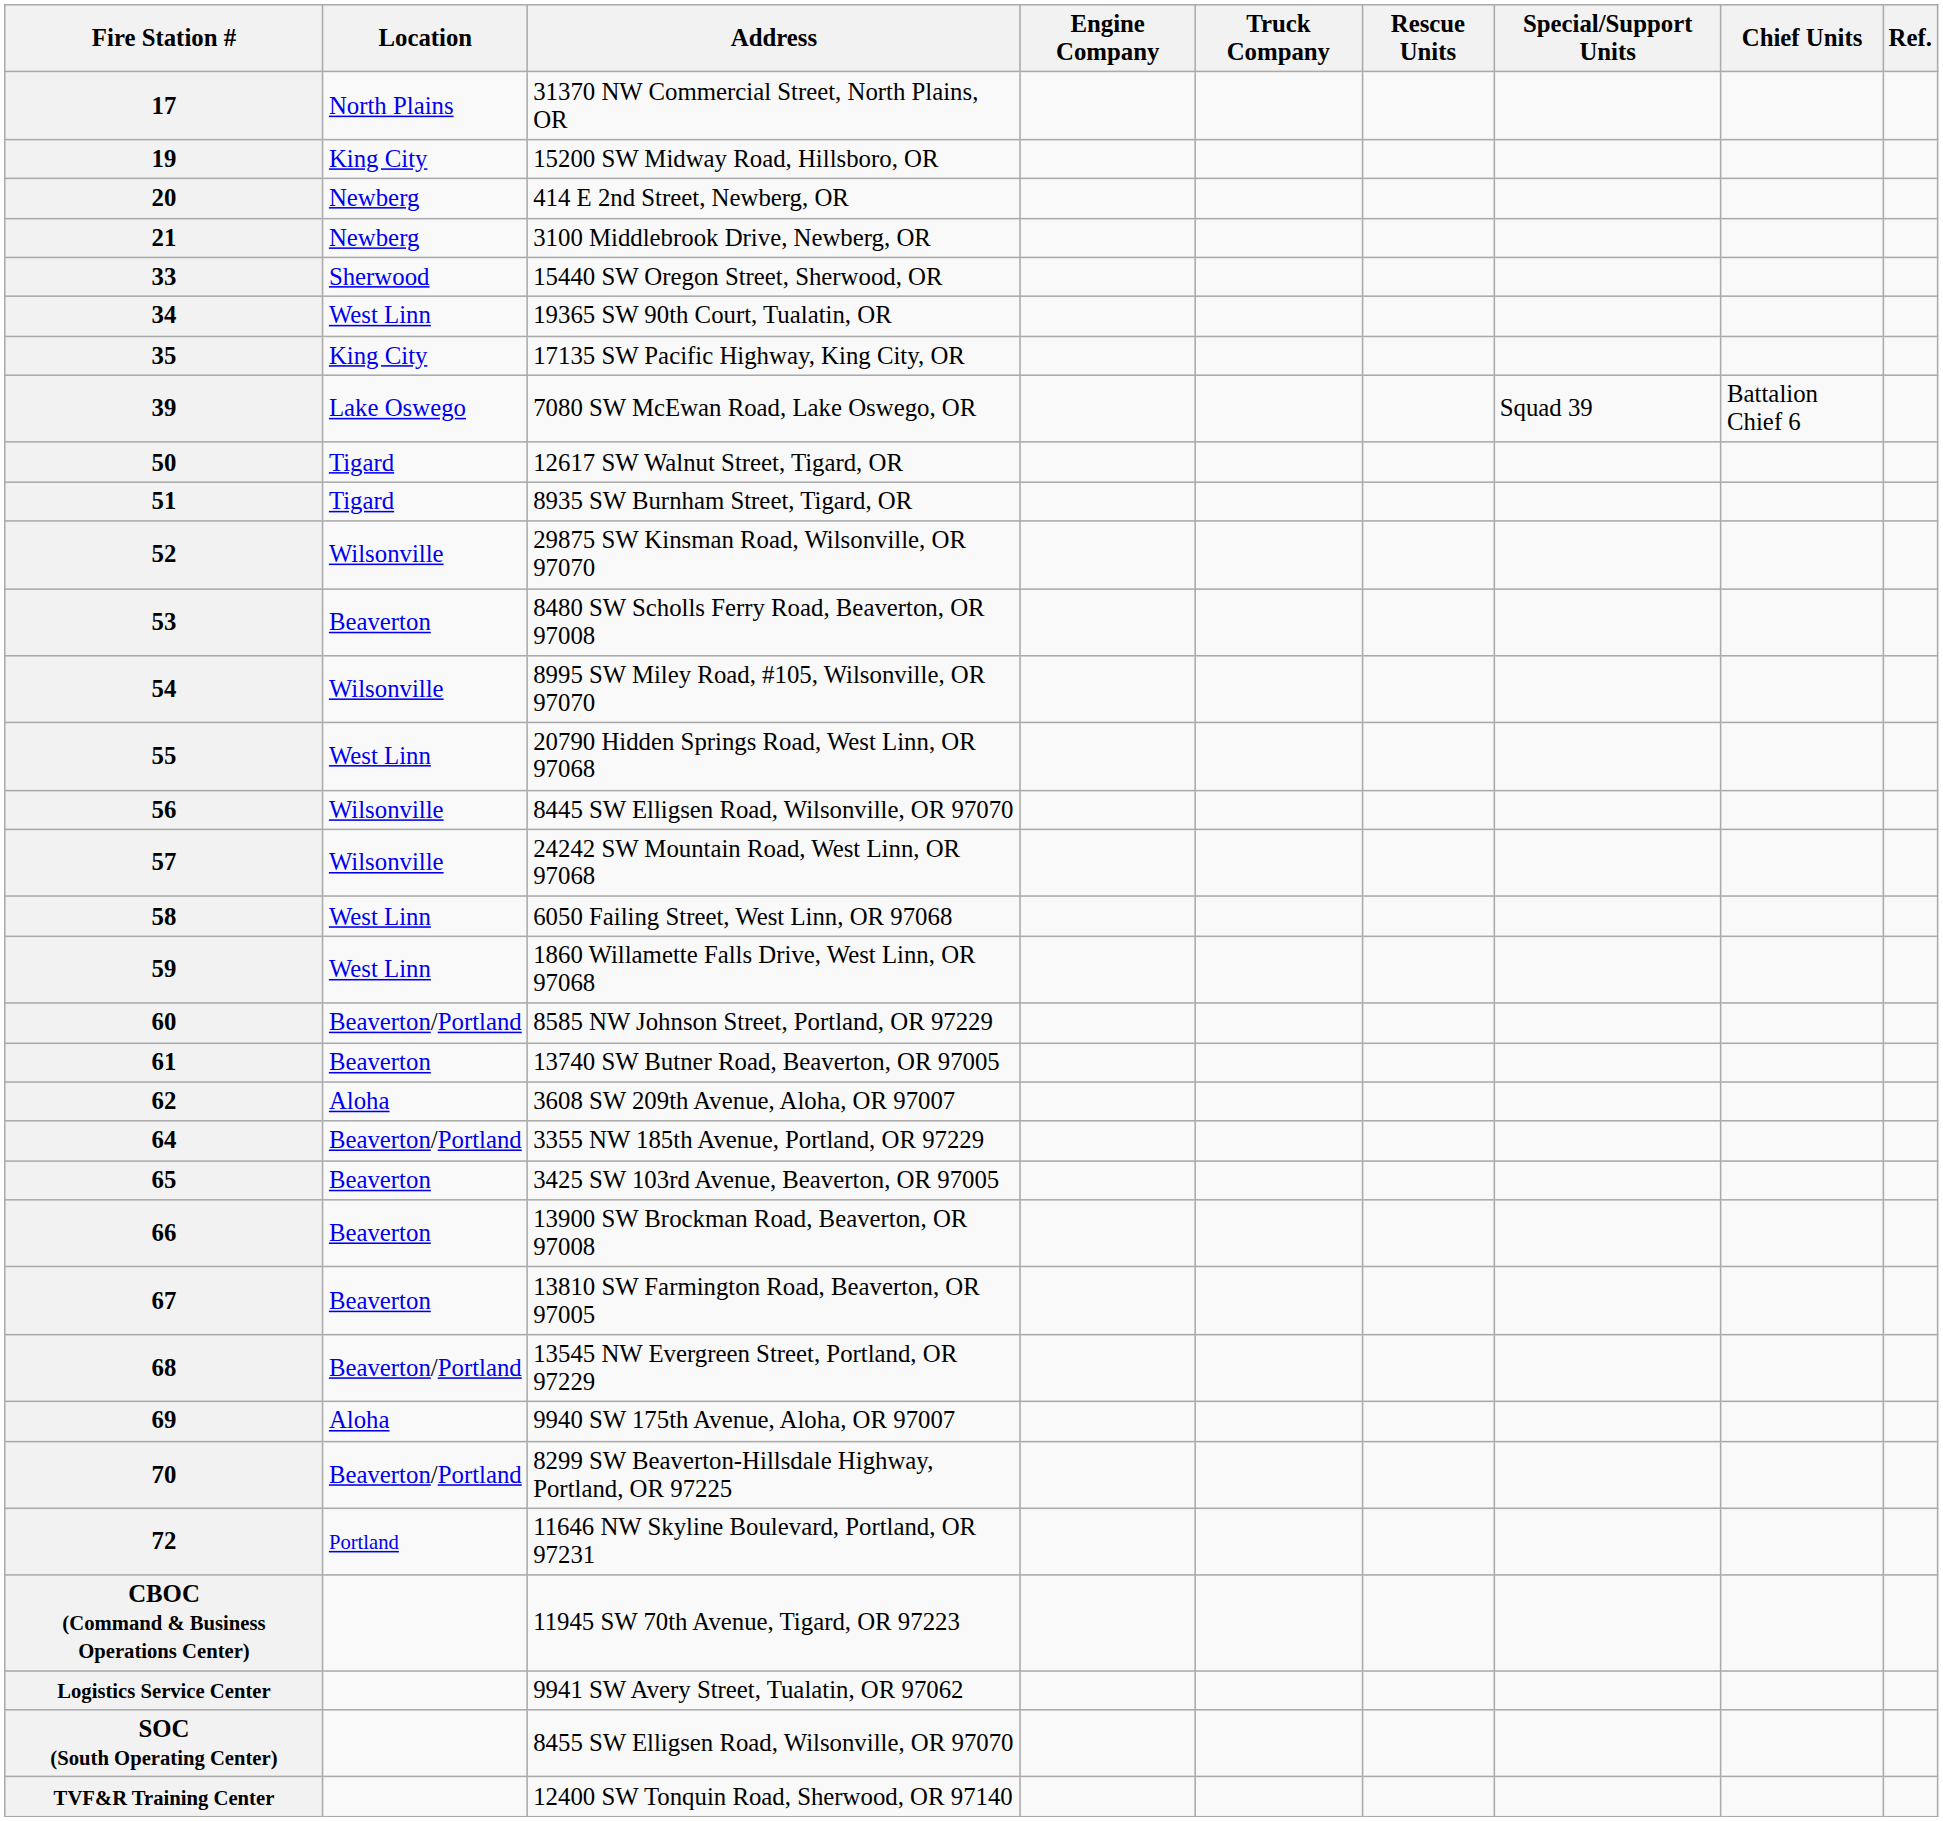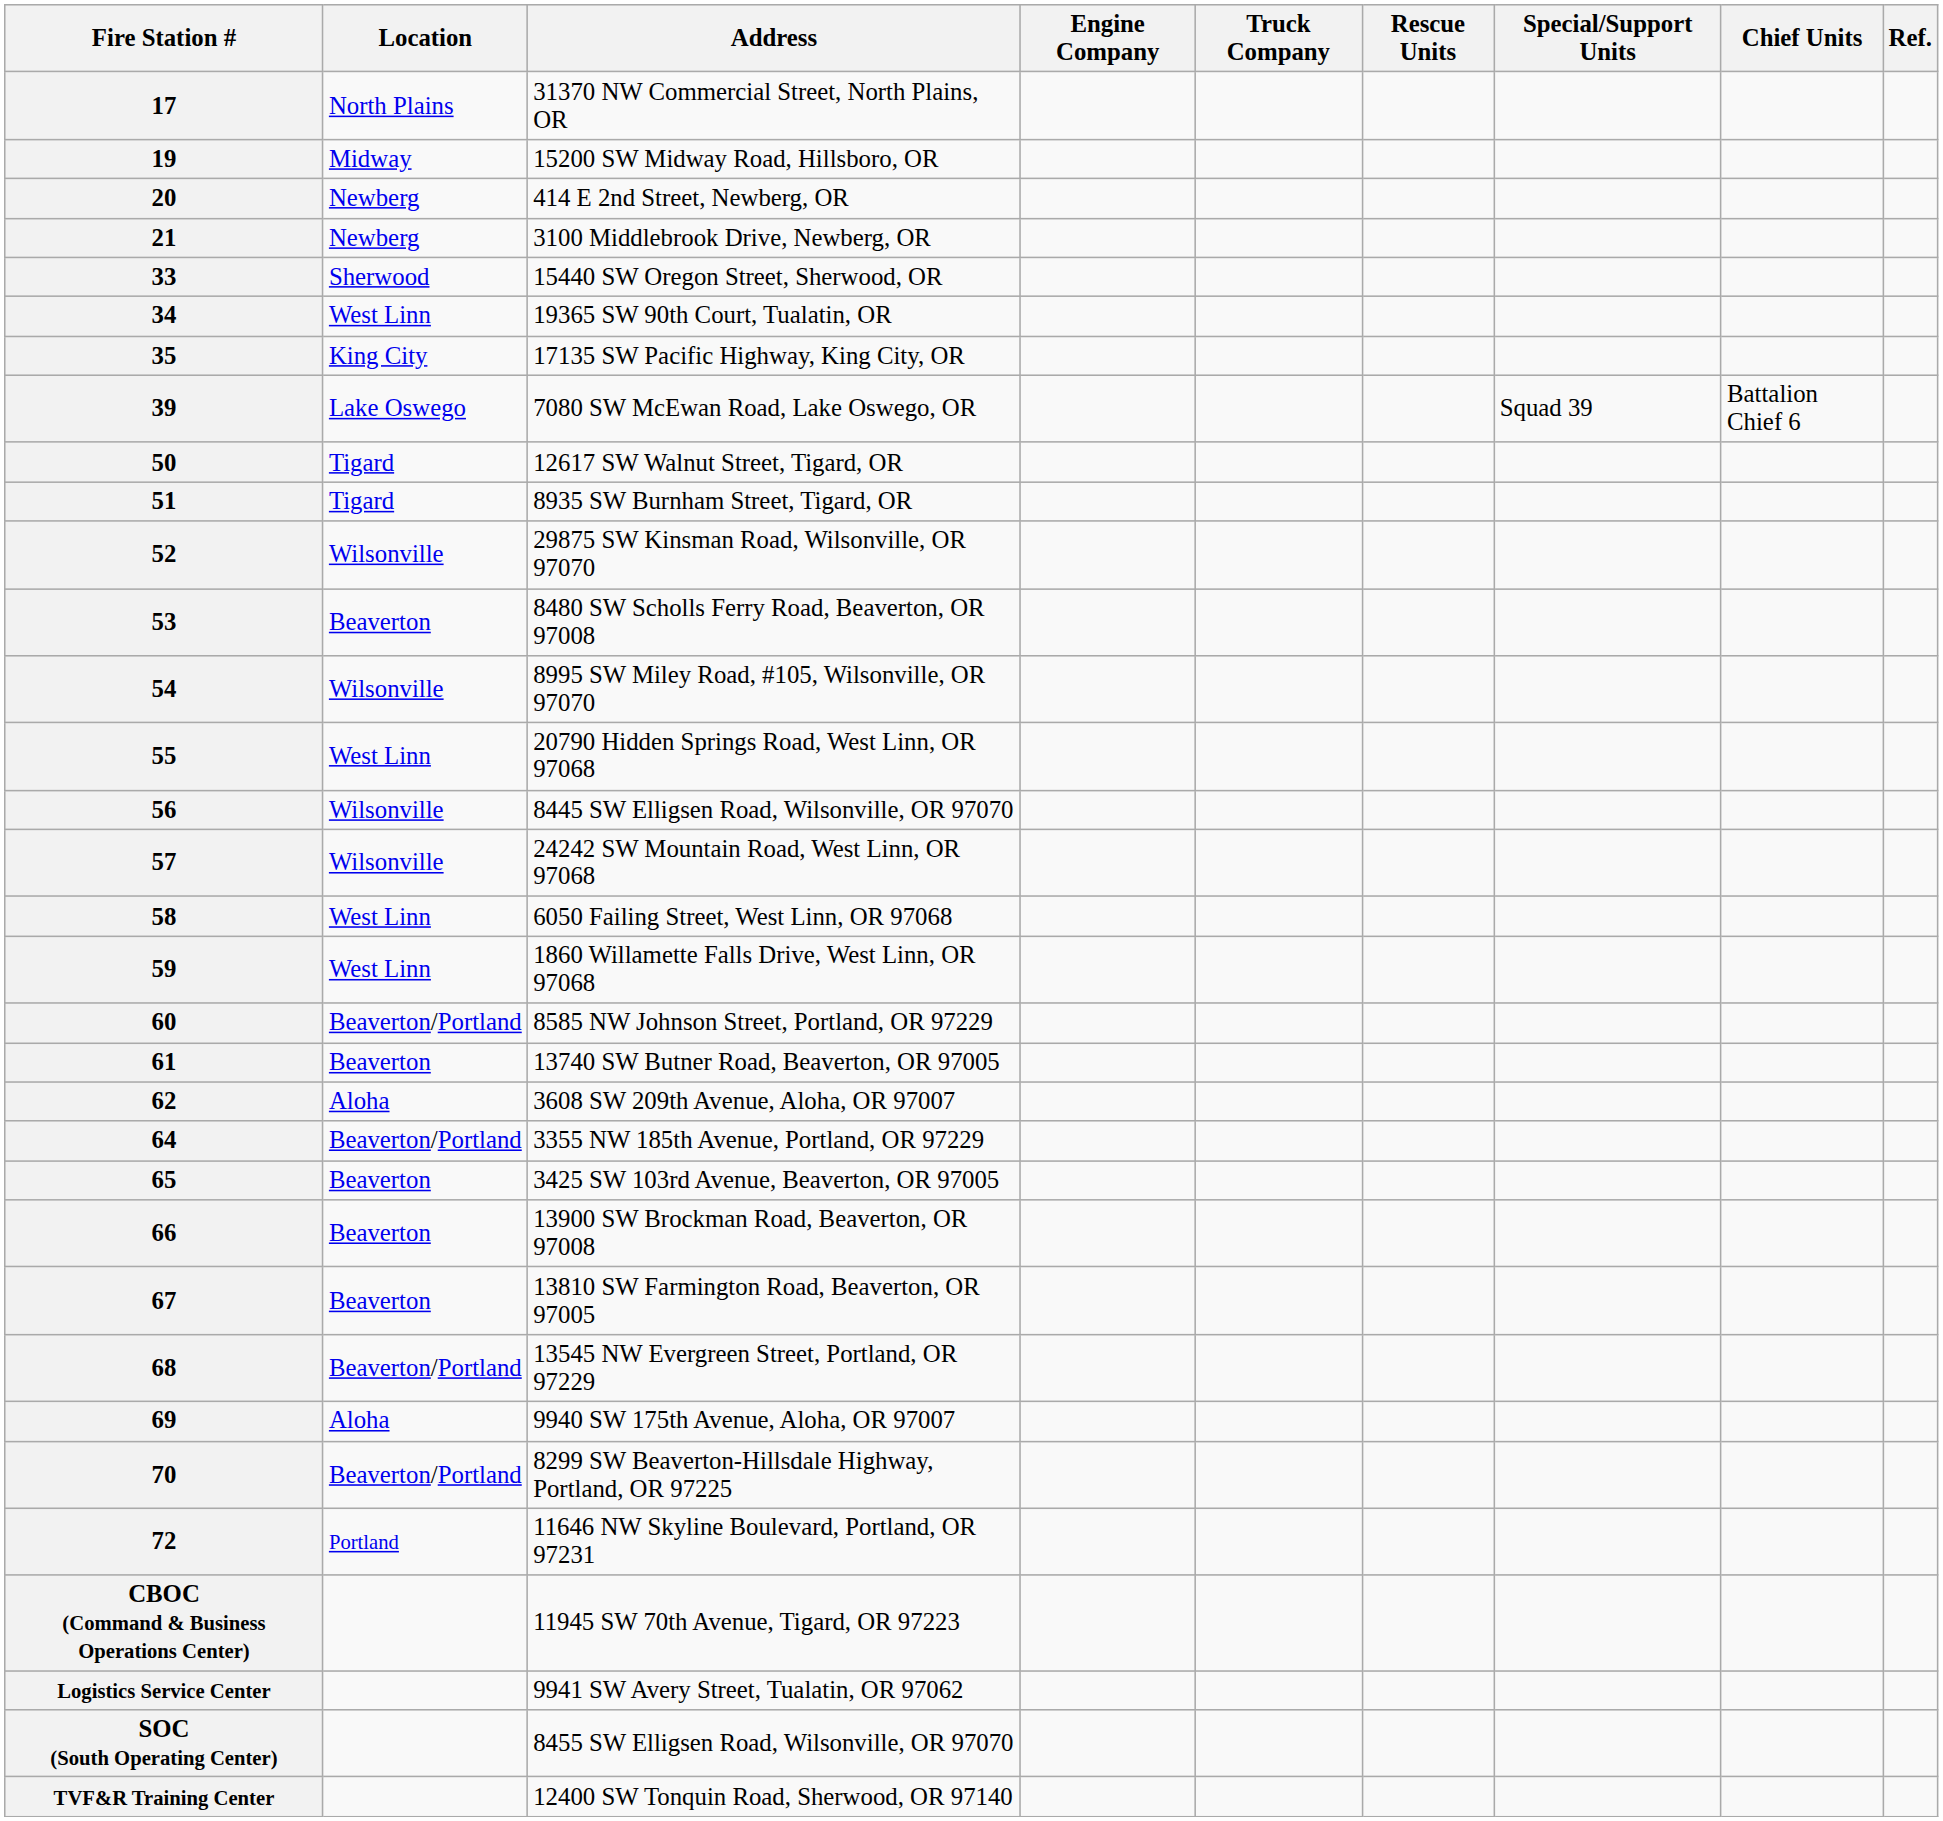19 | Location: King City -> Midway
